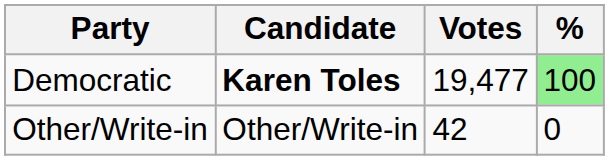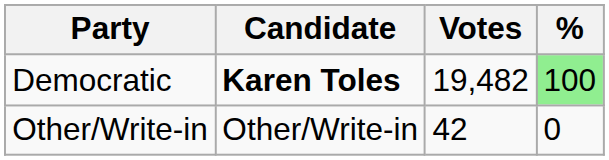Democratic | Votes: 19,477 -> 19,482
